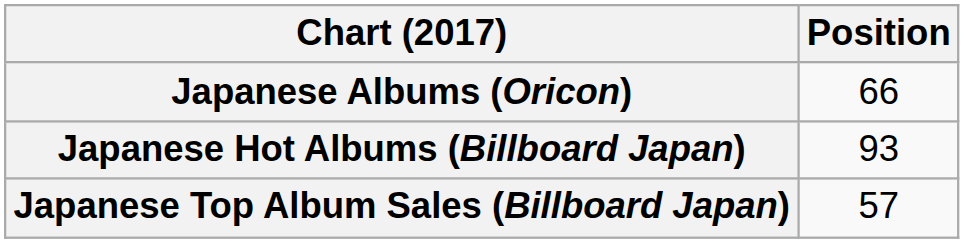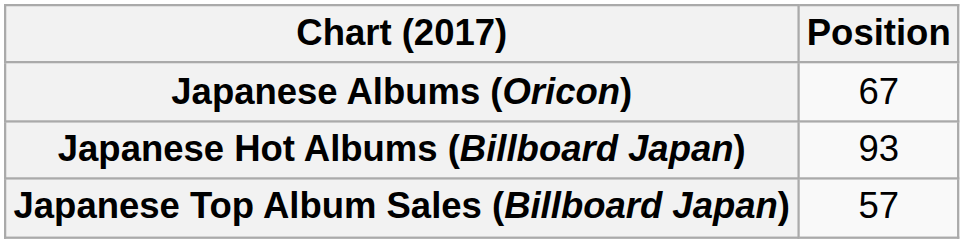Japanese Albums (Oricon) | Position: 66 -> 67
